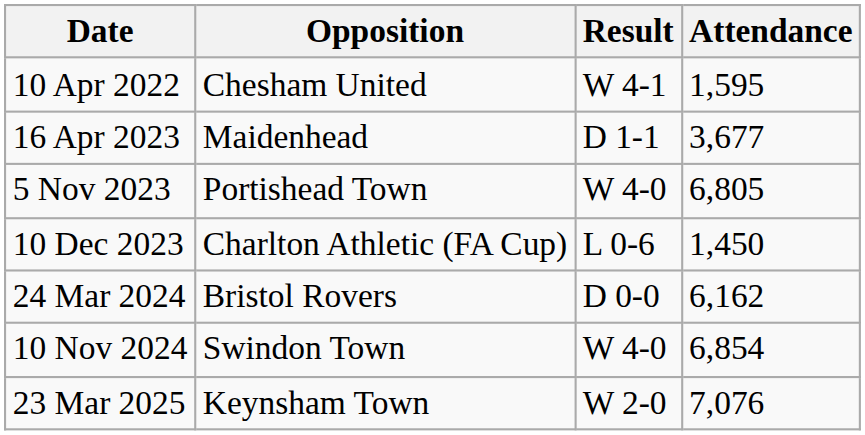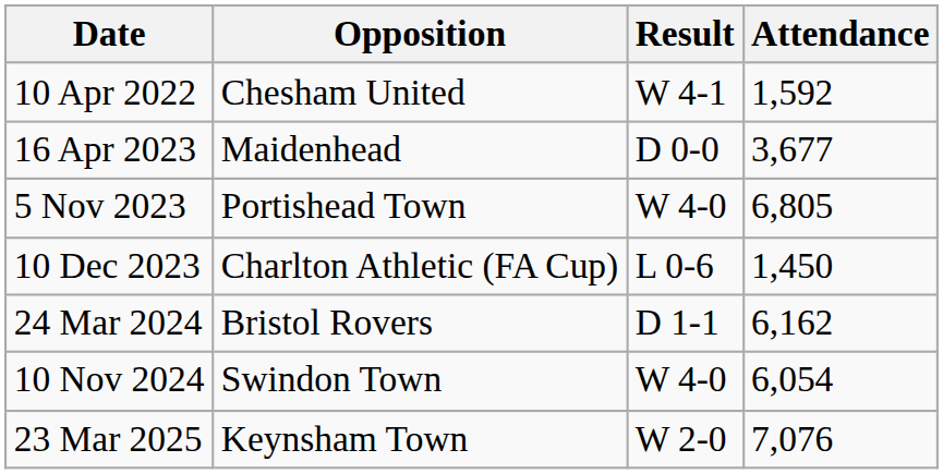10 Apr 2022 | Attendance: 1,595 -> 1,592
16 Apr 2023 | Result: D 1-1 -> D 0-0
24 Mar 2024 | Result: D 0-0 -> D 1-1
10 Nov 2024 | Attendance: 6,854 -> 6,054
